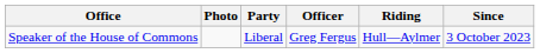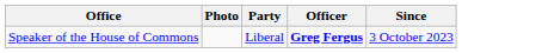- column: Riding | Hull—Aylmer
Speaker of the House of Commons | Officer: normal -> bold
